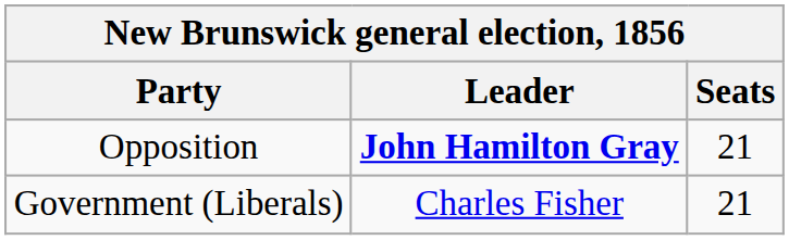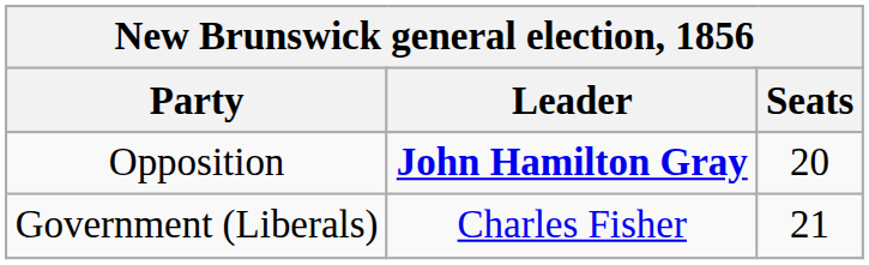Opposition | Seats: 21 -> 20
